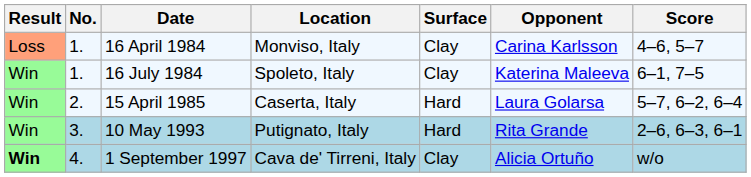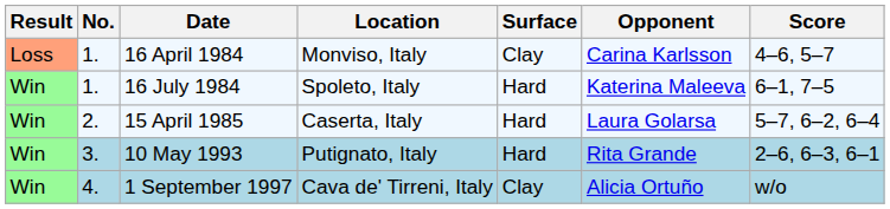16 July 1984 | Surface: Clay -> Hard
1 September 1997 | Result: bold -> normal
